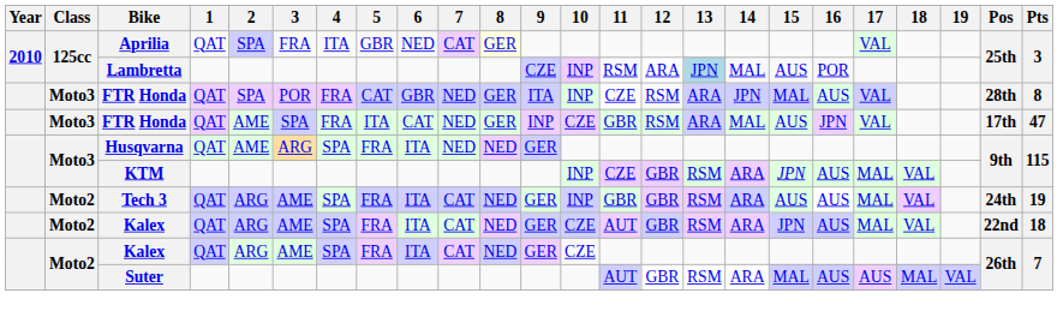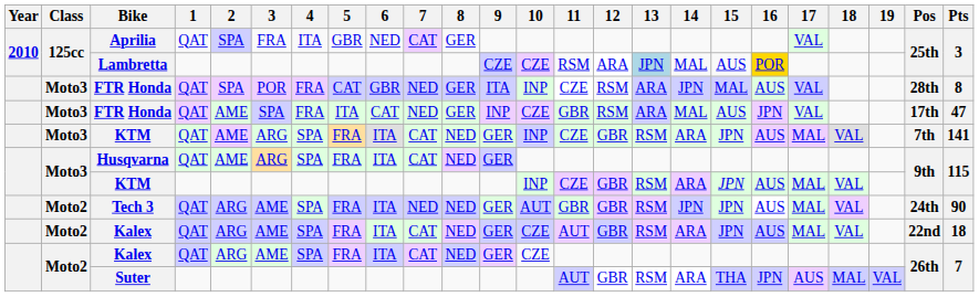Aprilia | 8: lightyellow background -> no background
Lambretta | 10: INP -> CZE
Lambretta | 16: no background -> gold background
+ row: Moto3 | KTM | QAT | AME | ARG | SPA | FRA | ITA | CAT | NED | GER | INP | CZE | GBR | RSM | ARA | JPN | AUS | MAL | VAL | 7th | 141
Husqvarna | 7: NED -> CAT
Tech 3 | 7: CAT -> NED
Tech 3 | 10: INP -> AUT
Tech 3 | 14: ARA -> JPN
Tech 3 | 15: AUS -> JPN
Tech 3 | Pts: 19 -> 90
Suter | 15: MAL -> THA
Suter | 16: AUS -> JPN
